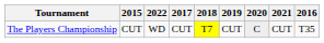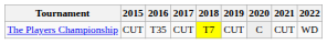columns swapped: 2016 <-> 2022
